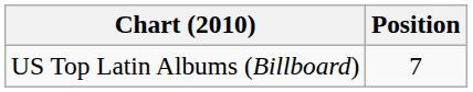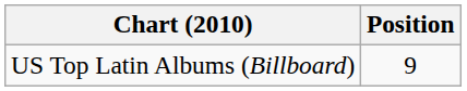US Top Latin Albums (Billboard) | Position: 7 -> 9
